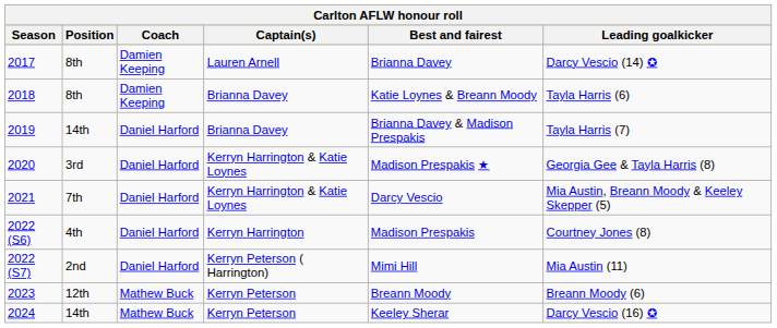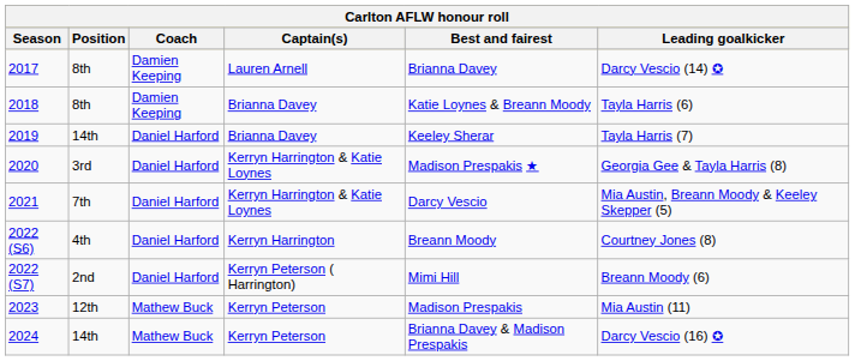2019 | Best and fairest: Brianna Davey & Madison Prespakis -> Keeley Sherar
2022 (S6) | Best and fairest: Madison Prespakis -> Breann Moody
2022 (S7) | Leading goalkicker: Mia Austin (11) -> Breann Moody (6)
2023 | Best and fairest: Breann Moody -> Madison Prespakis
2023 | Leading goalkicker: Breann Moody (6) -> Mia Austin (11)
2024 | Best and fairest: Keeley Sherar -> Brianna Davey & Madison Prespakis
